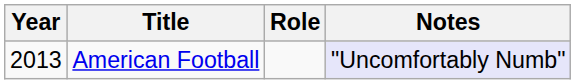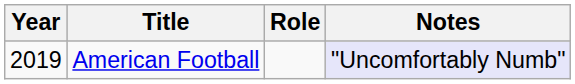American Football | Year: 2013 -> 2019
